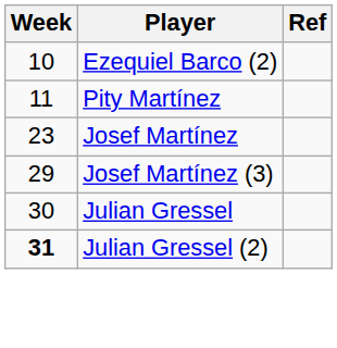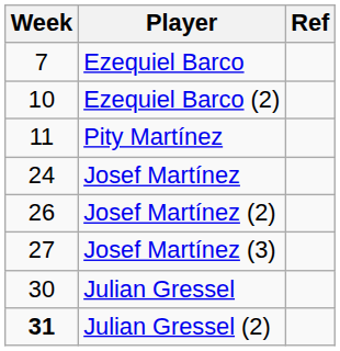+ row: 7 | Ezequiel Barco
Josef Martínez | Week: 23 -> 24
+ row: 26 | Josef Martínez (2)
Josef Martínez (3) | Week: 29 -> 27
